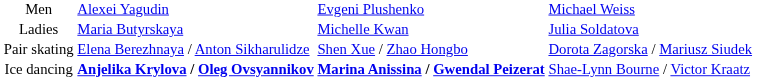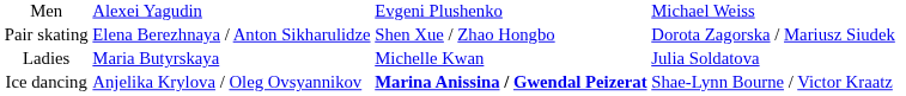rows swapped: Ladies <-> Pair skating
Ice dancing | column 2: bold -> normal
